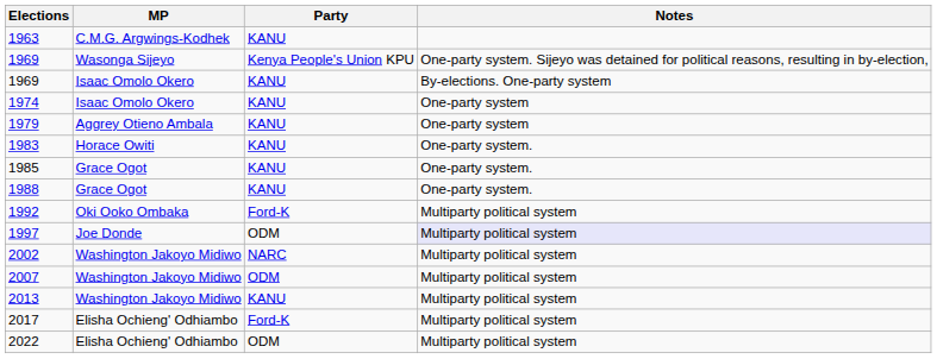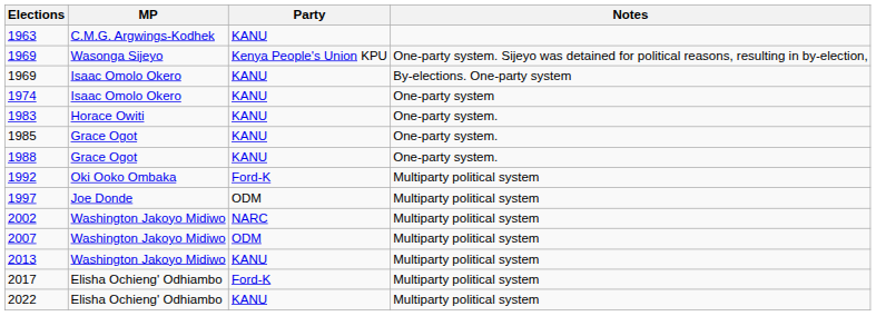- row: 1979 | Aggrey Otieno Ambala | KANU | One-party system
1997 | Notes: lavender background -> no background
2022 | Party: ODM -> KANU
